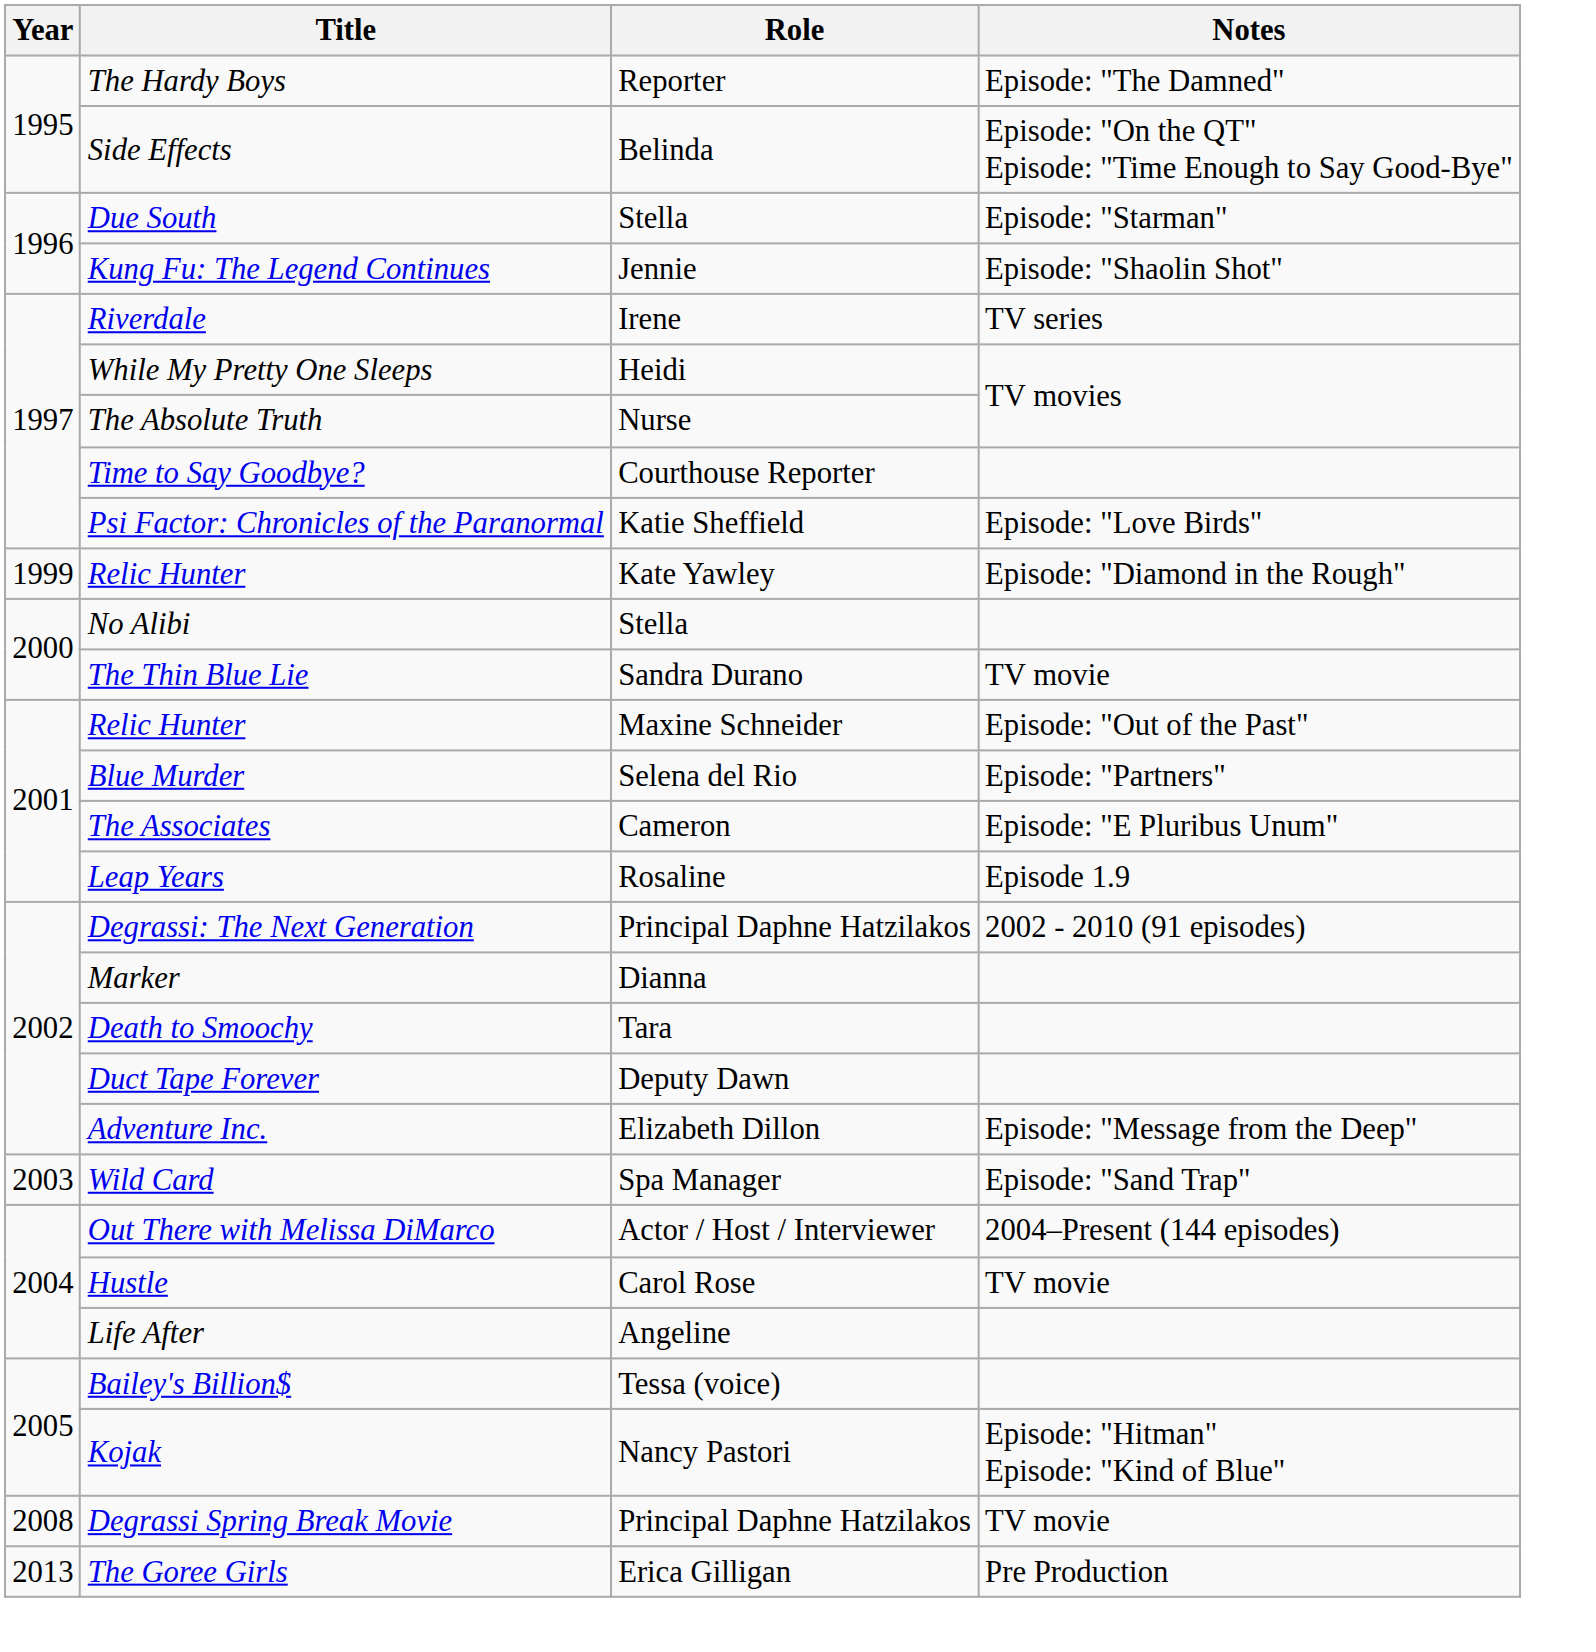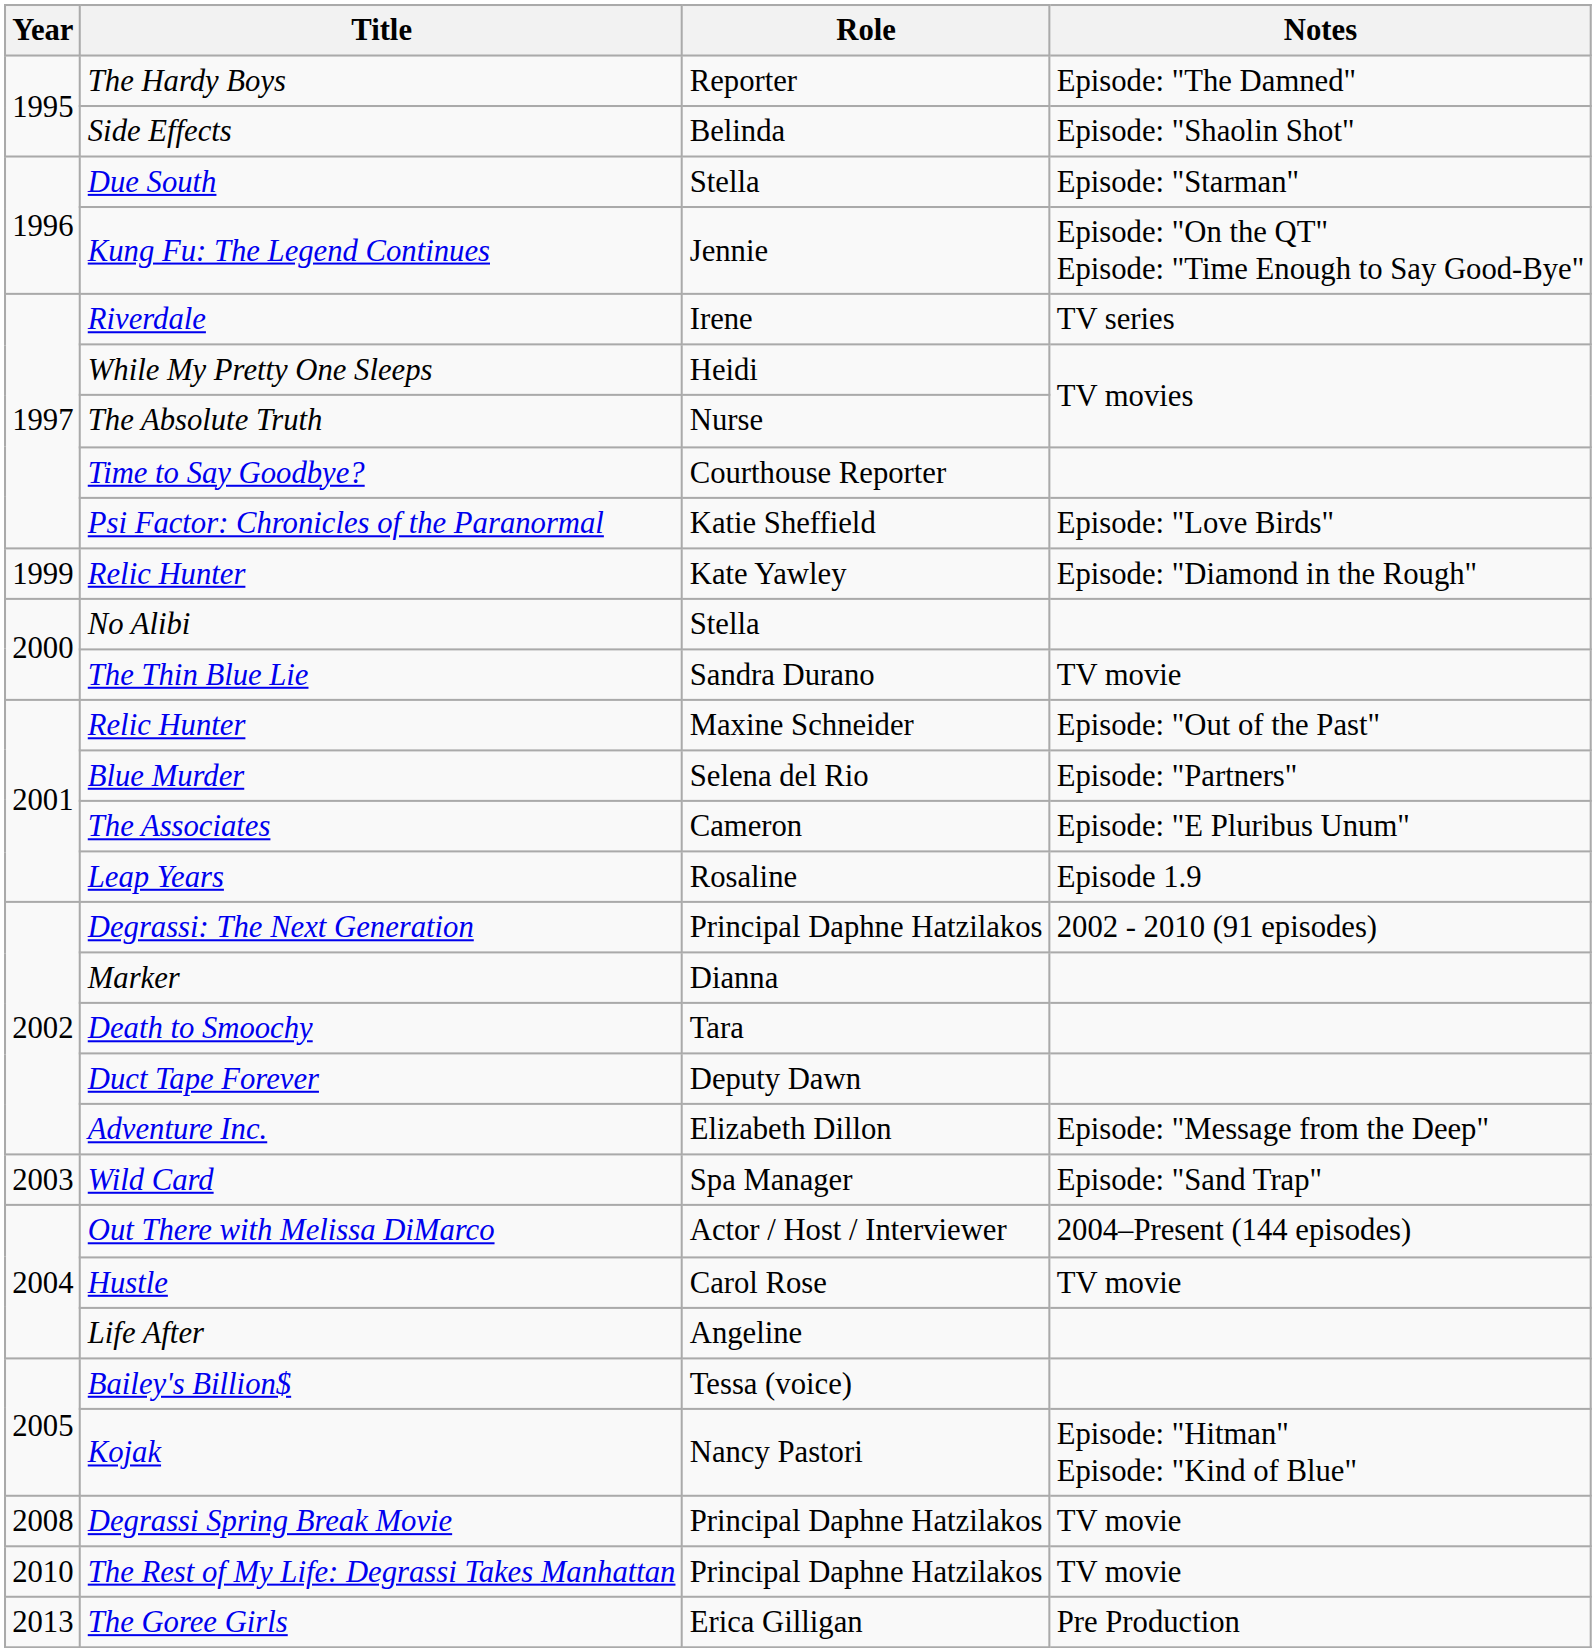Side Effects | Notes: Episode: "On the QT" Episode: "Time Enough to Say Good-Bye" -> Episode: "Shaolin Shot"
Kung Fu: The Legend Continues | Notes: Episode: "Shaolin Shot" -> Episode: "On the QT" Episode: "Time Enough to Say Good-Bye"
+ row: 2010 | The Rest of My Life: Degrassi Takes Manhattan | Principal Daphne Hatzilakos | TV movie
